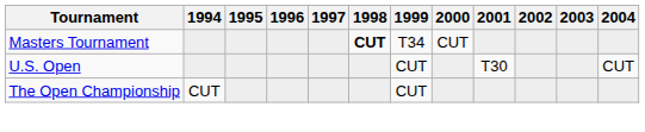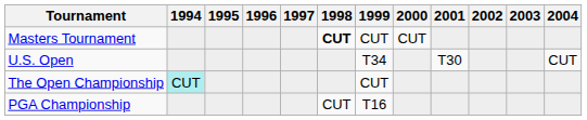Masters Tournament | 1999: T34 -> CUT
U.S. Open | 1999: CUT -> T34
The Open Championship | 1994: no background -> paleturquoise background
+ row: PGA Championship | CUT | T16
